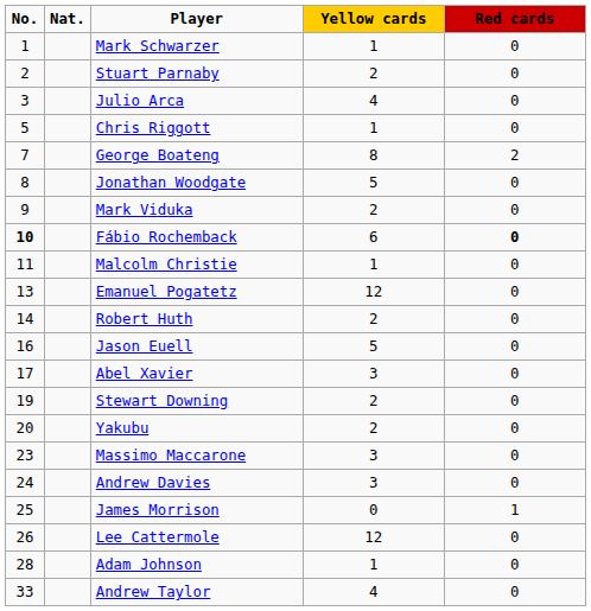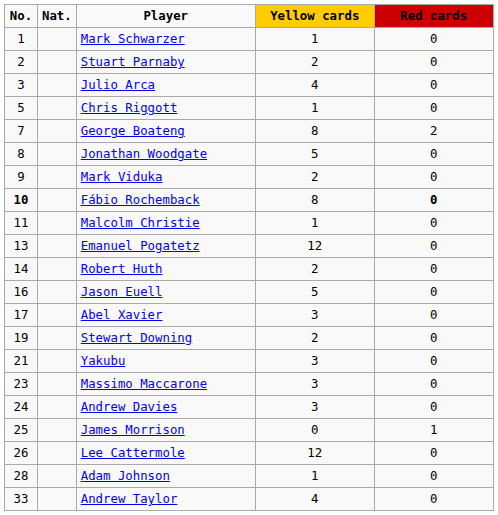Fábio Rochemback | Yellow cards: 6 -> 8
Yakubu | No.: 20 -> 21
Yakubu | Yellow cards: 2 -> 3
